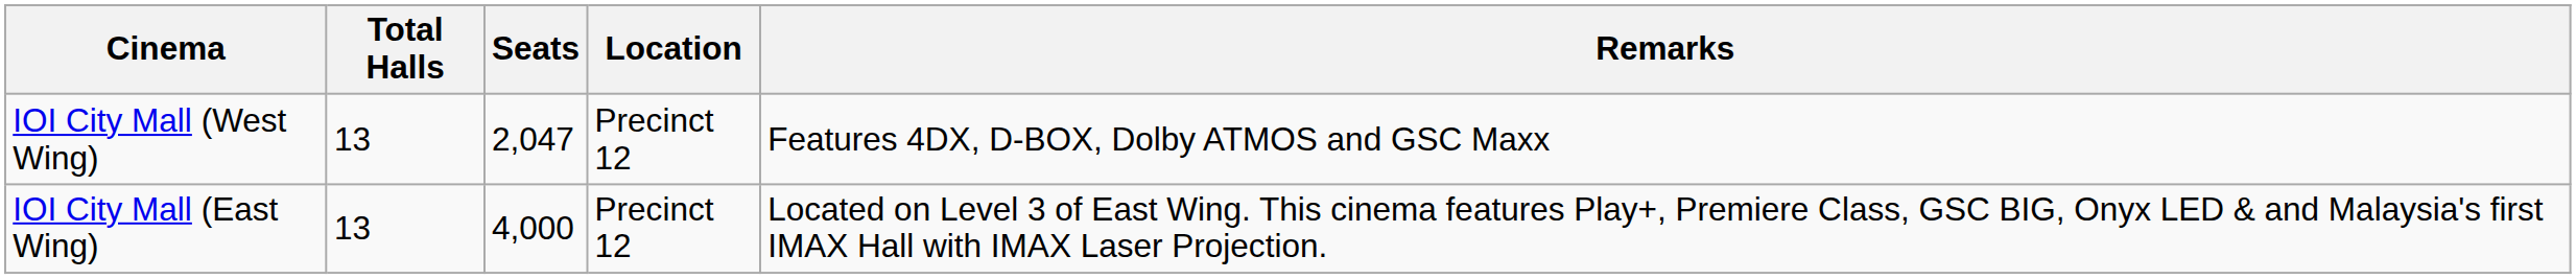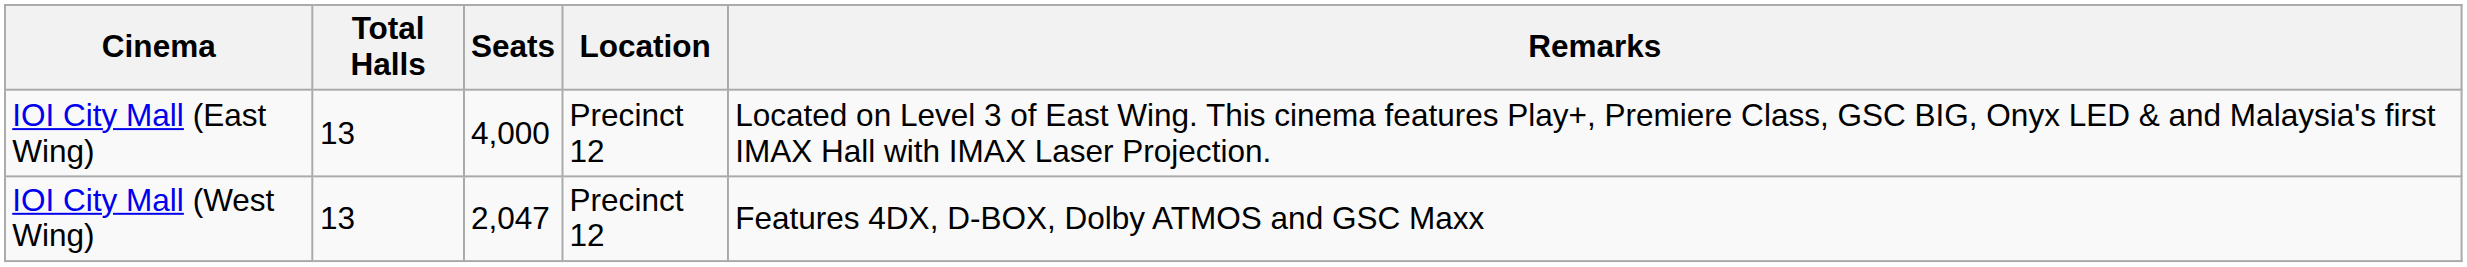rows swapped: IOI City Mall (West Wing) <-> IOI City Mall (East Wing)
